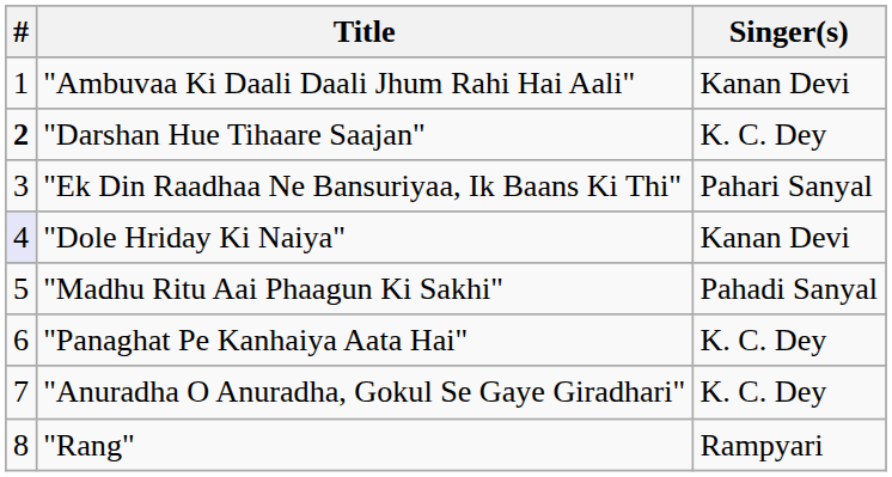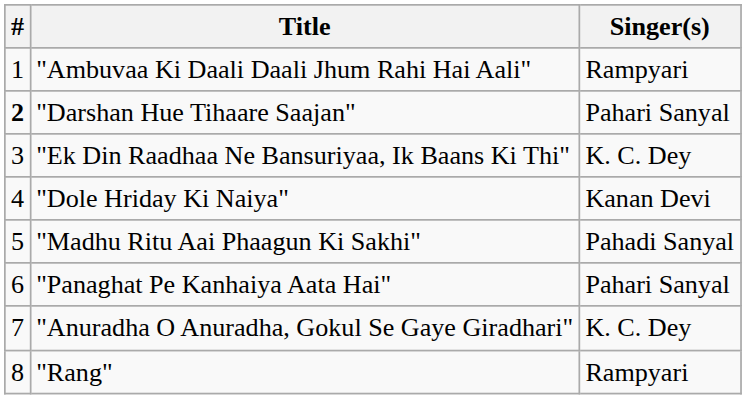"Ambuvaa Ki Daali Daali Jhum Rahi Hai Aali" | Singer(s): Kanan Devi -> Rampyari
"Darshan Hue Tihaare Saajan" | Singer(s): K. C. Dey -> Pahari Sanyal
"Ek Din Raadhaa Ne Bansuriyaa, Ik Baans Ki Thi" | Singer(s): Pahari Sanyal -> K. C. Dey
"Dole Hriday Ki Naiya" | #: lavender background -> no background
"Panaghat Pe Kanhaiya Aata Hai" | Singer(s): K. C. Dey -> Pahari Sanyal
